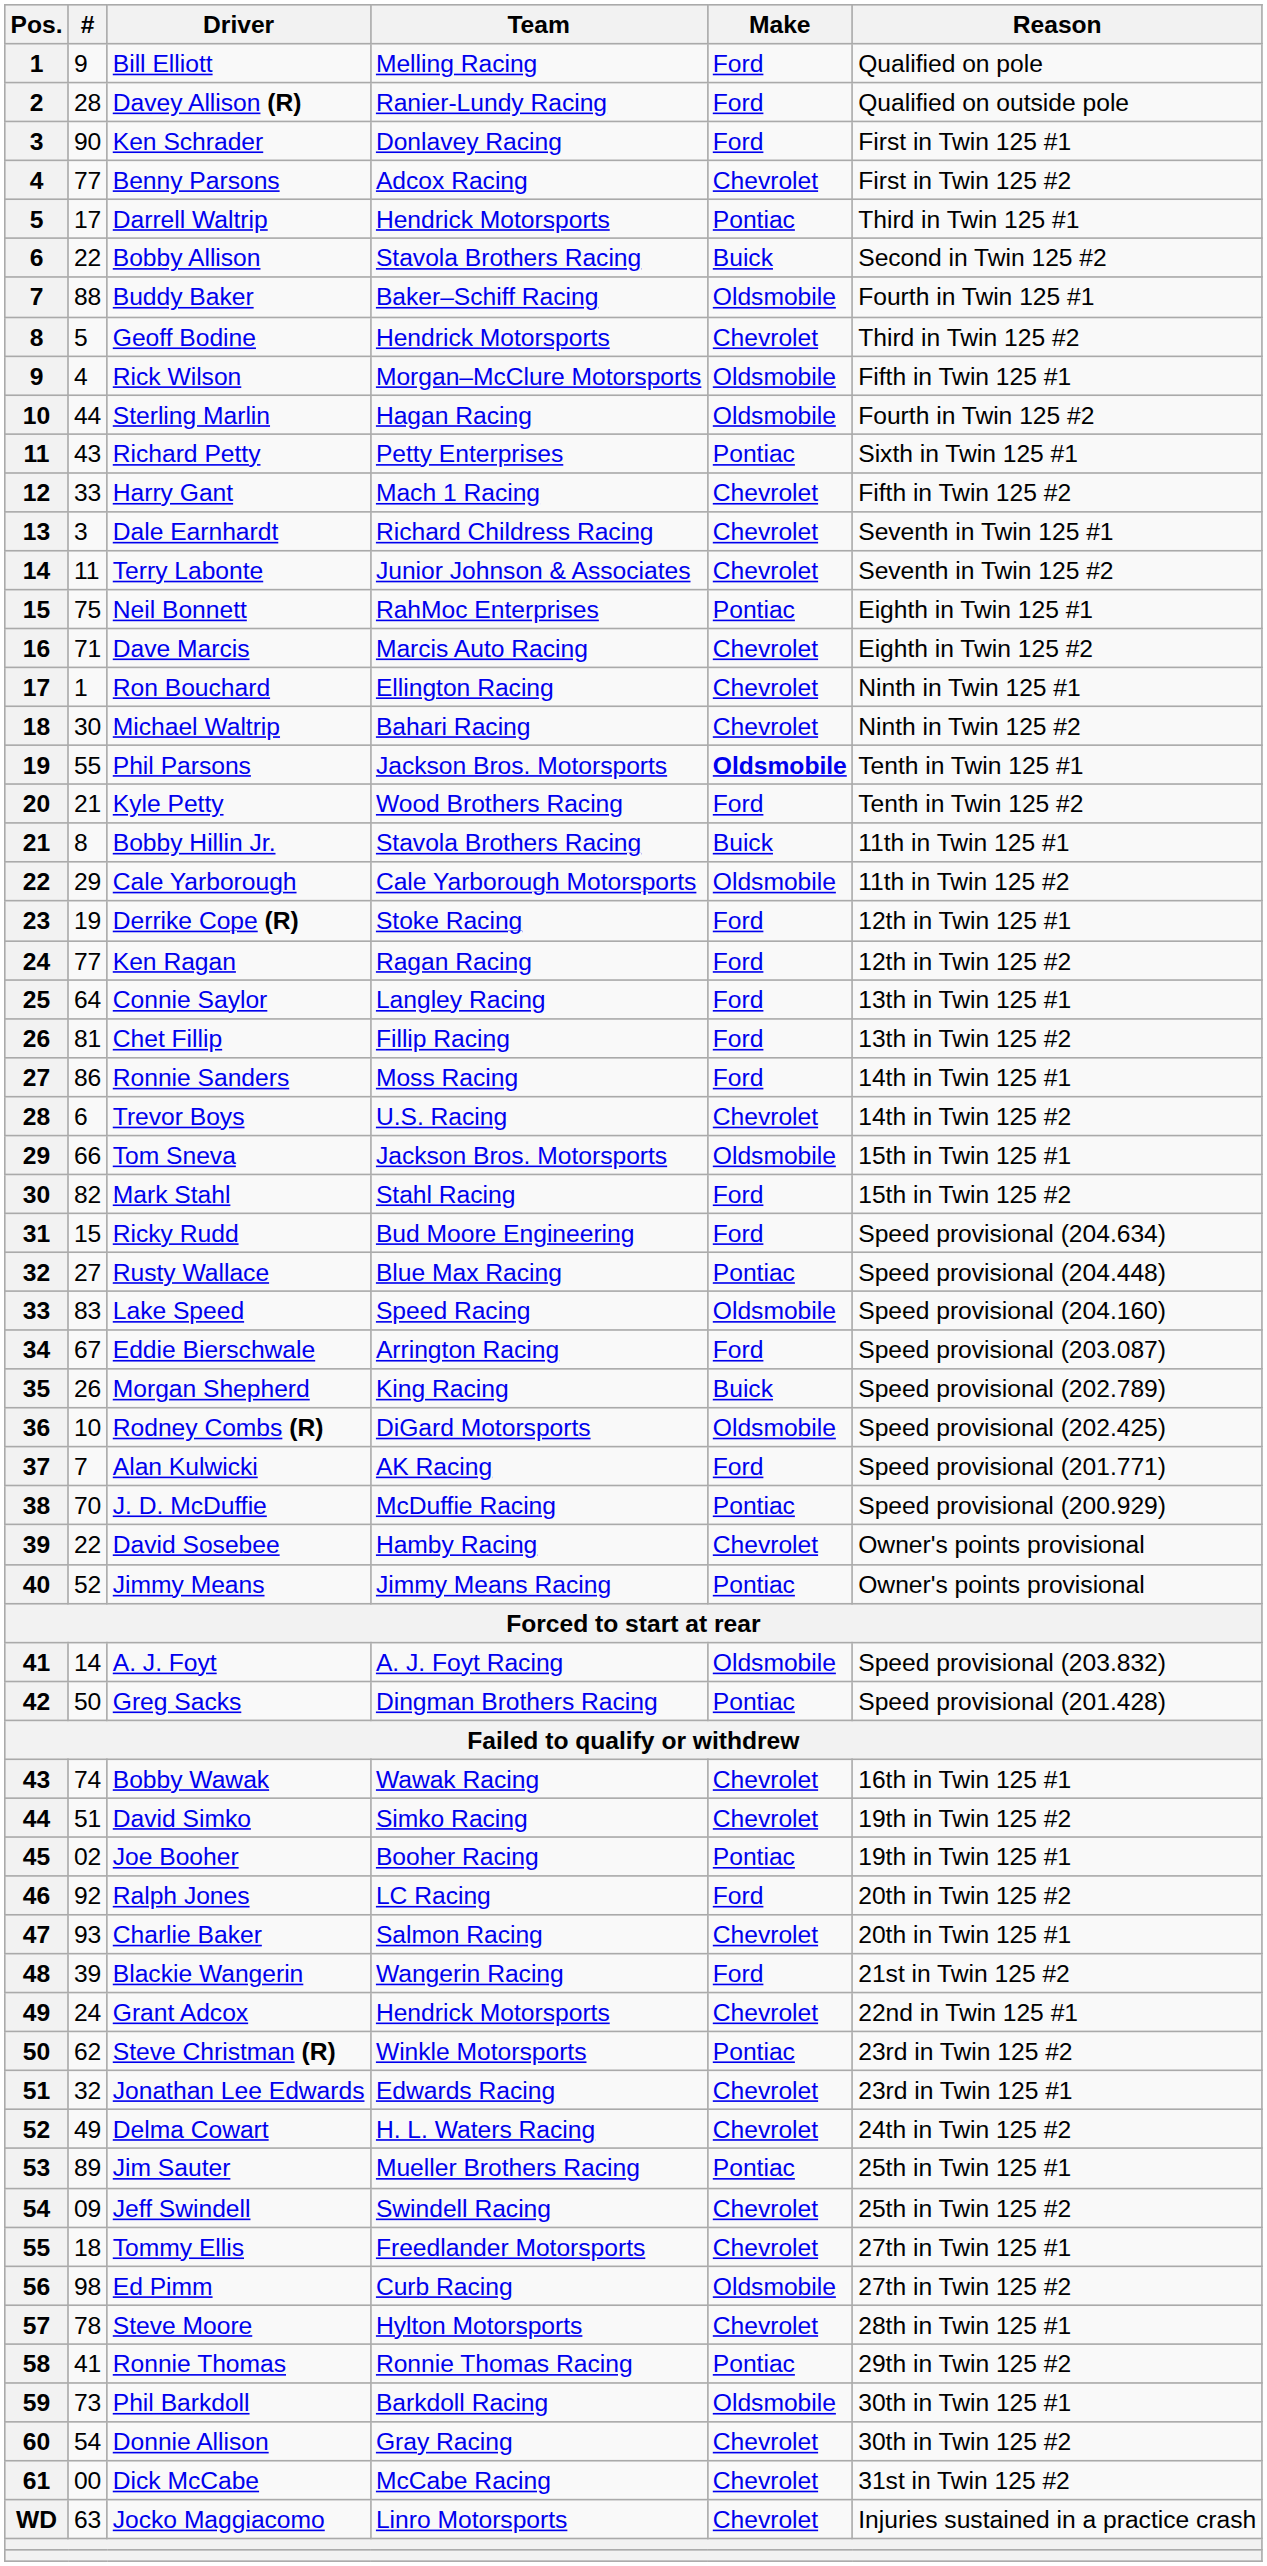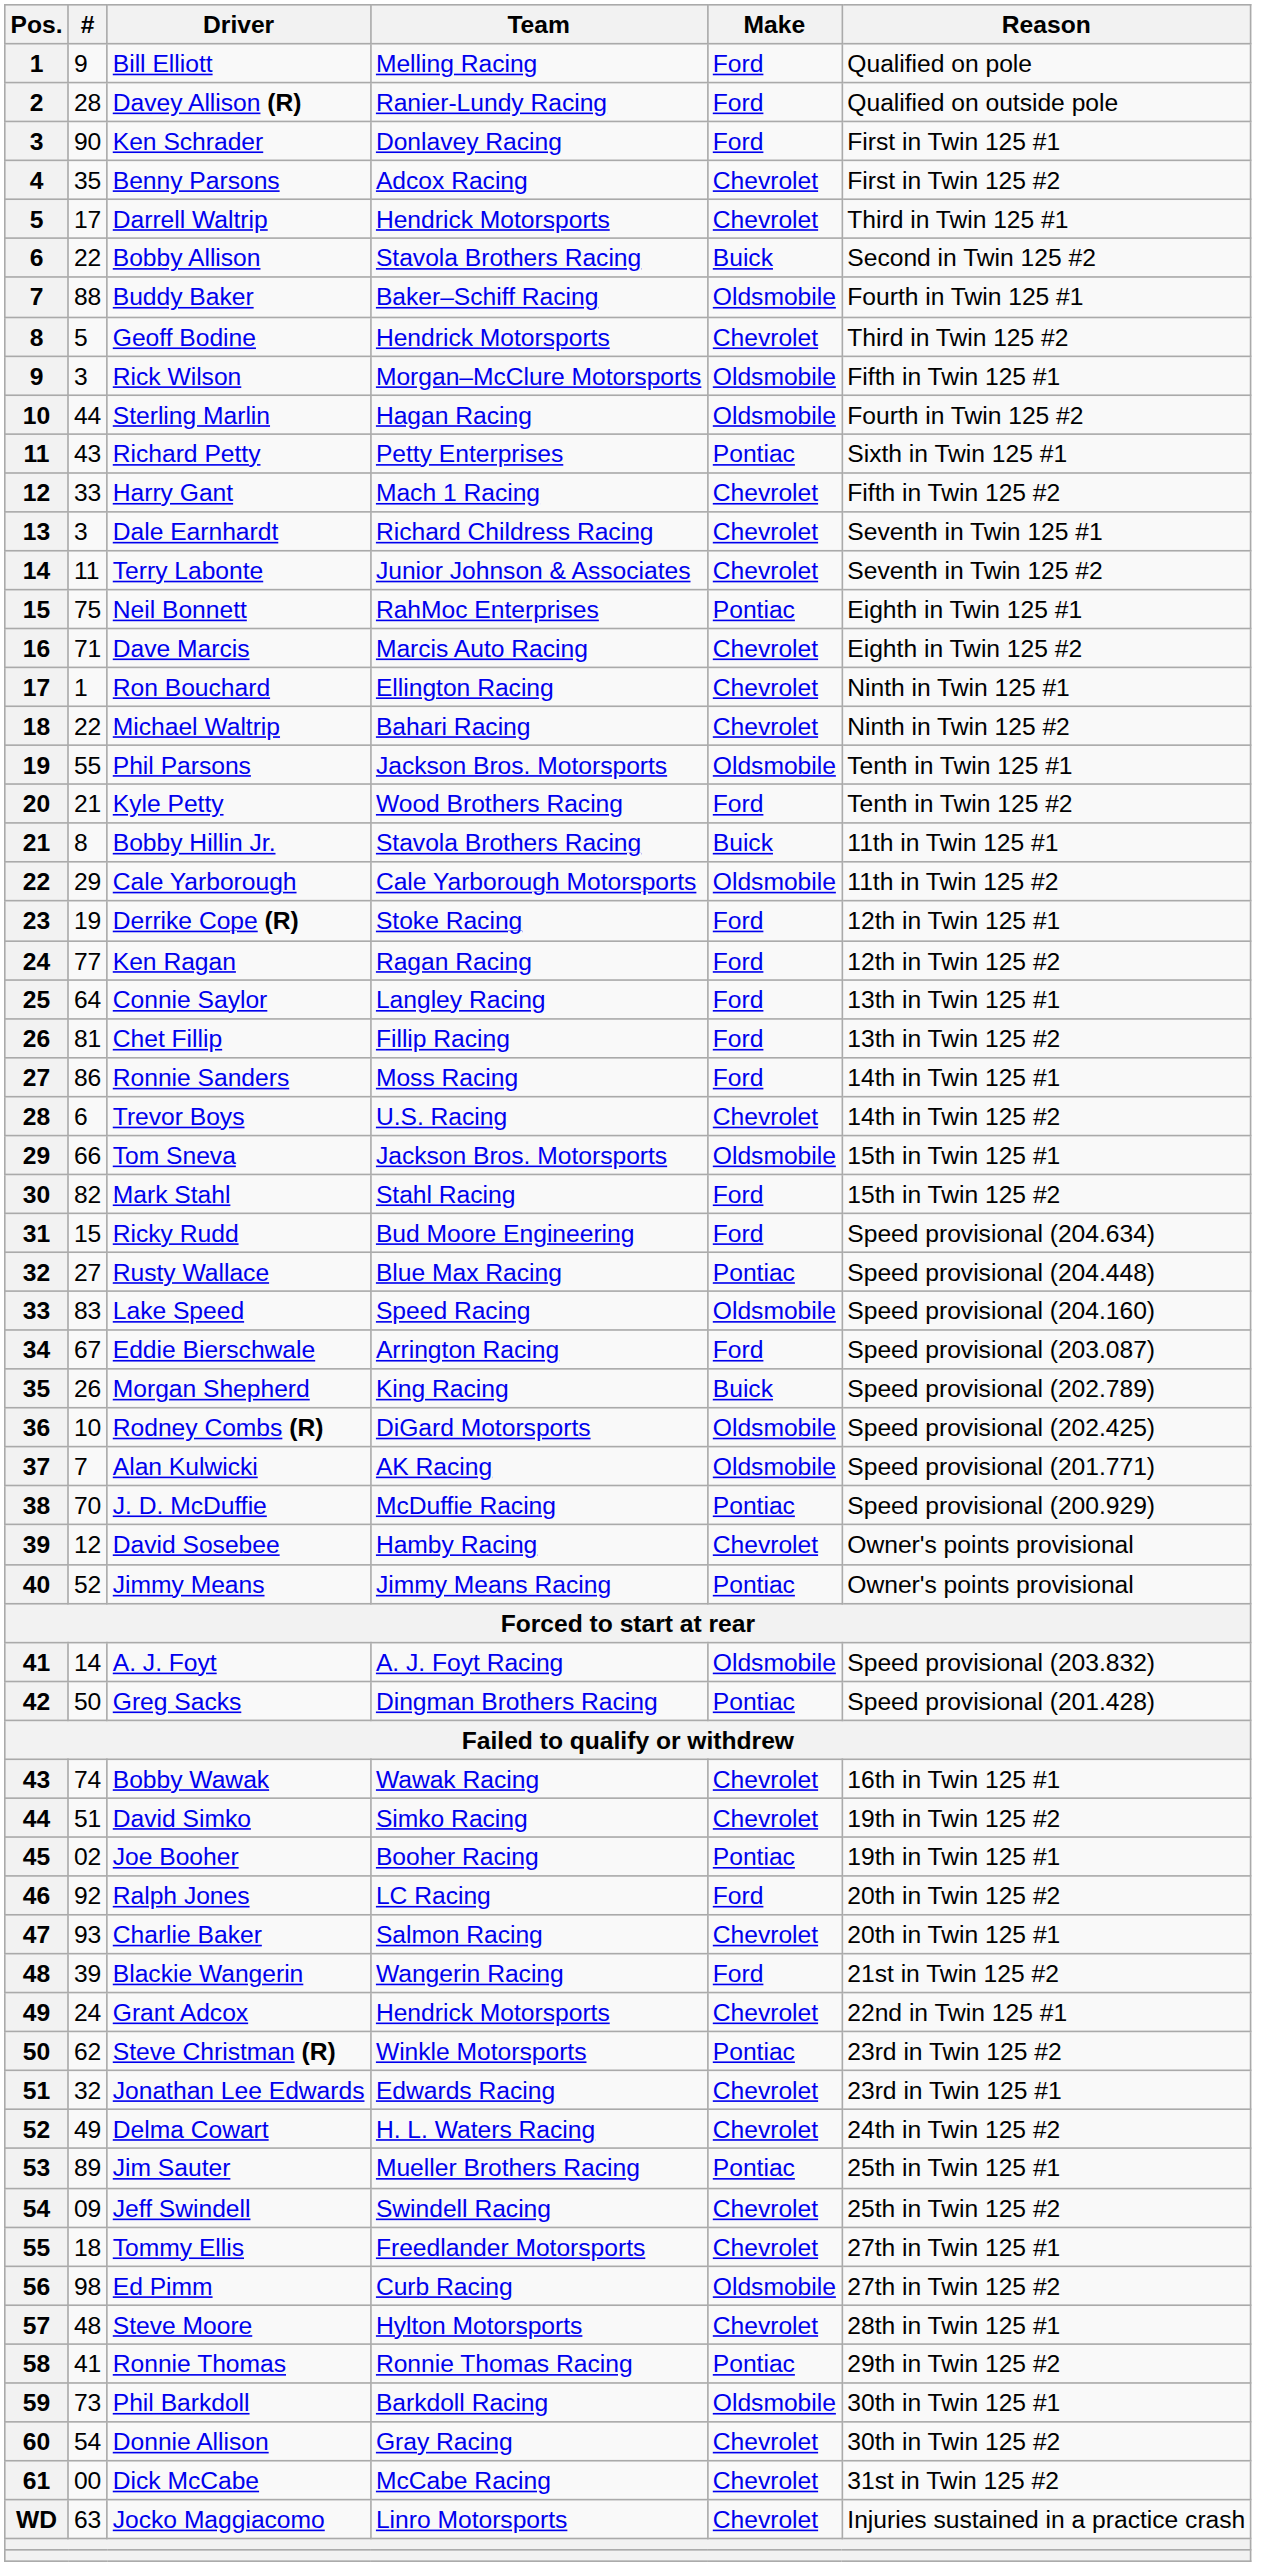Benny Parsons | #: 77 -> 35
Darrell Waltrip | Make: Pontiac -> Chevrolet
Rick Wilson | #: 4 -> 3
Michael Waltrip | #: 30 -> 22
Phil Parsons | Make: bold -> normal
Alan Kulwicki | Make: Ford -> Oldsmobile
David Sosebee | #: 22 -> 12
Steve Moore | #: 78 -> 48
